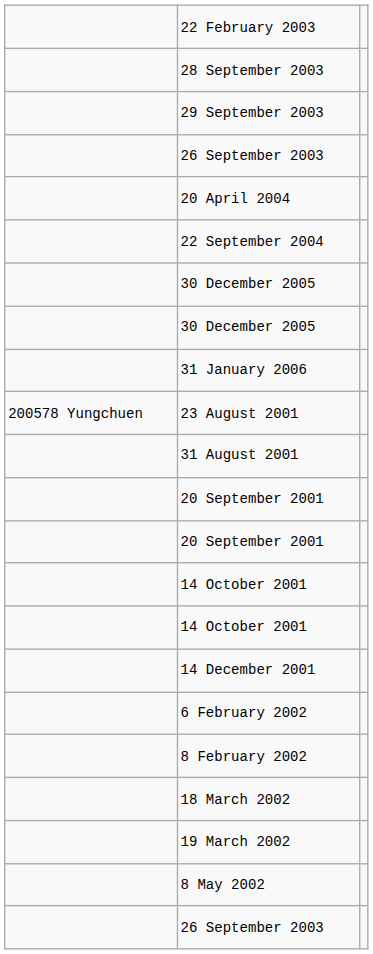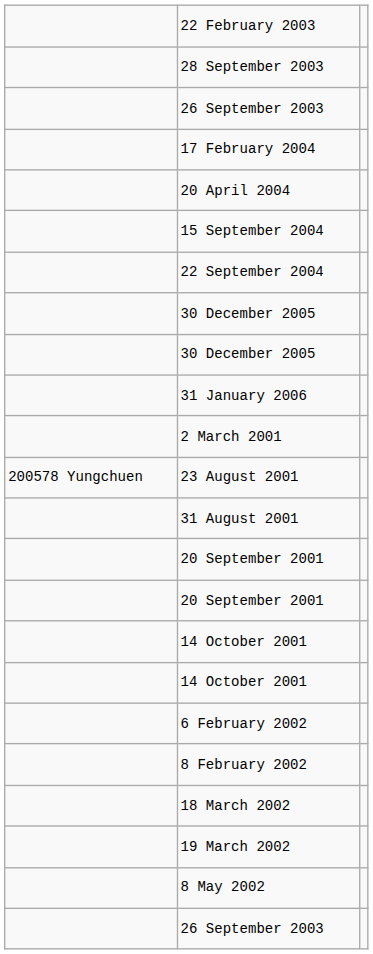- row: 29 September 2003
+ row: 17 February 2004
+ row: 15 September 2004
+ row: 2 March 2001
- row: 14 December 2001
